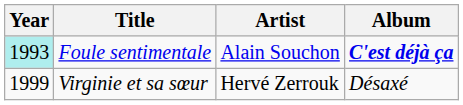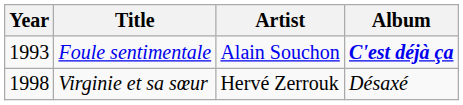Foule sentimentale | Year: paleturquoise background -> no background
Virginie et sa sœur | Year: 1999 -> 1998
